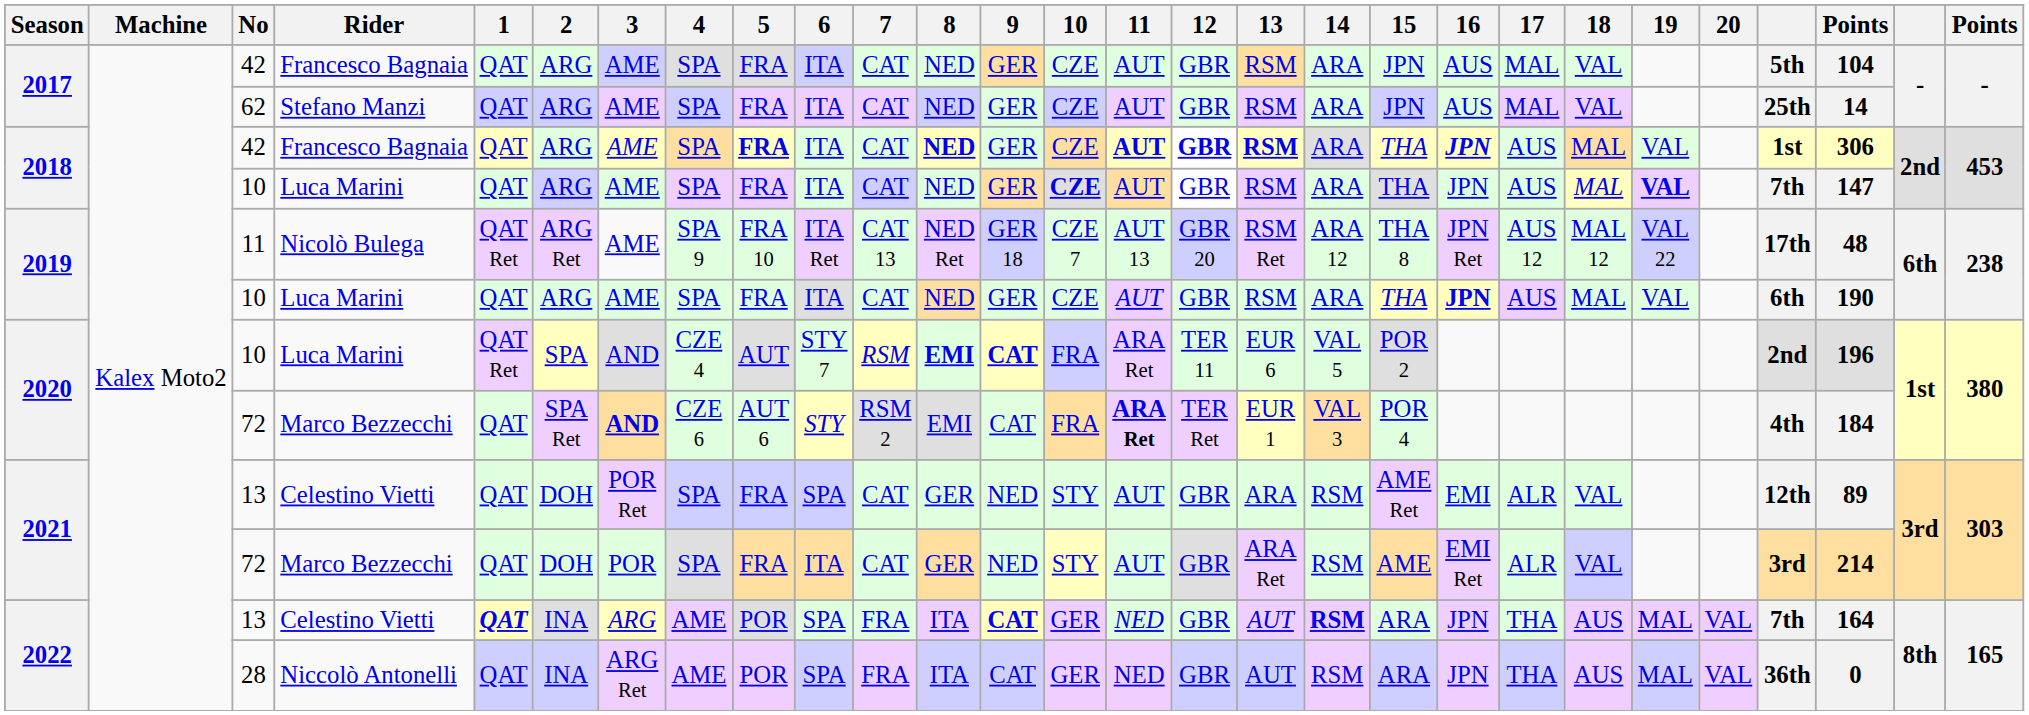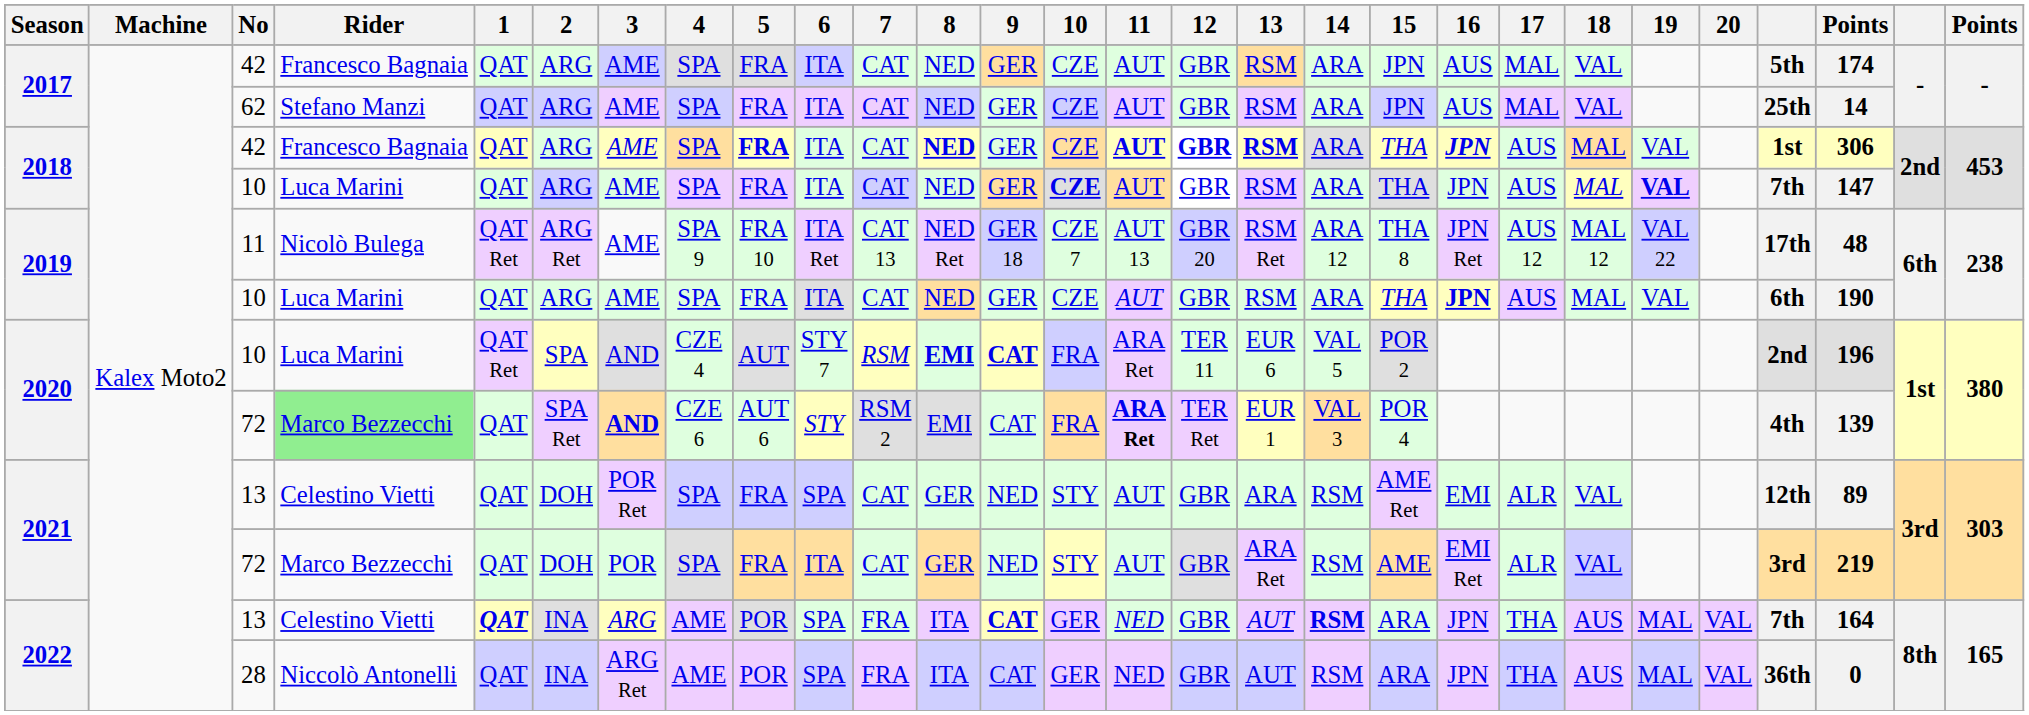2017 / 42 | column 26: 104 -> 174
2020 / 72 | Rider: no background -> lightgreen background
2020 / 72 | column 26: 184 -> 139
2021 / 72 | column 26: 214 -> 219
